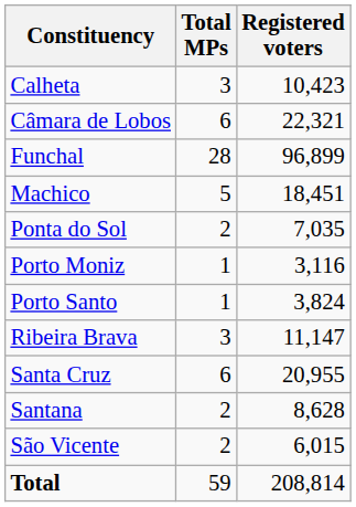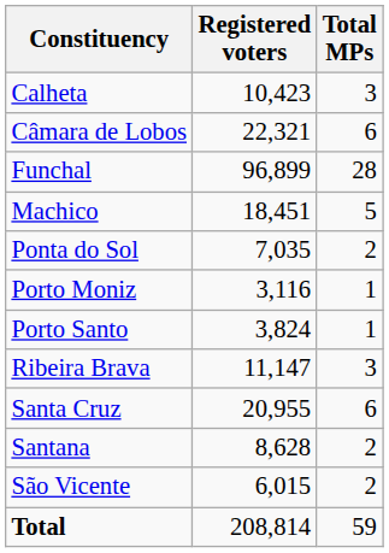columns swapped: Total MPs <-> Registered voters
